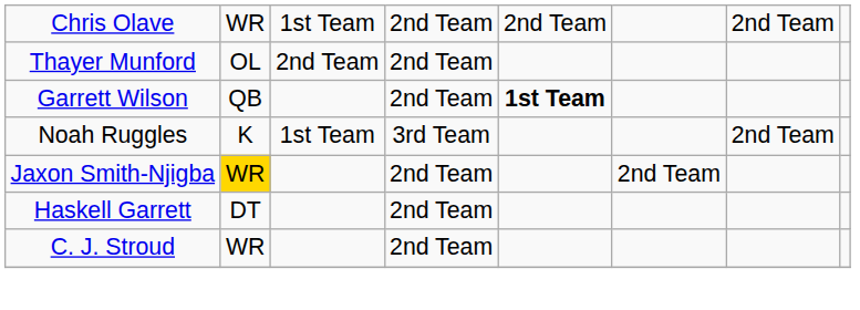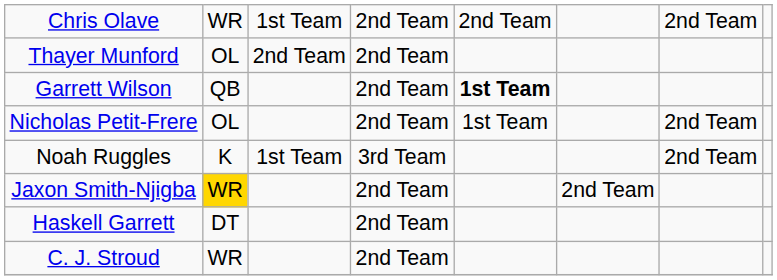+ row: Nicholas Petit-Frere | OL | 2nd Team | 1st Team | 2nd Team
